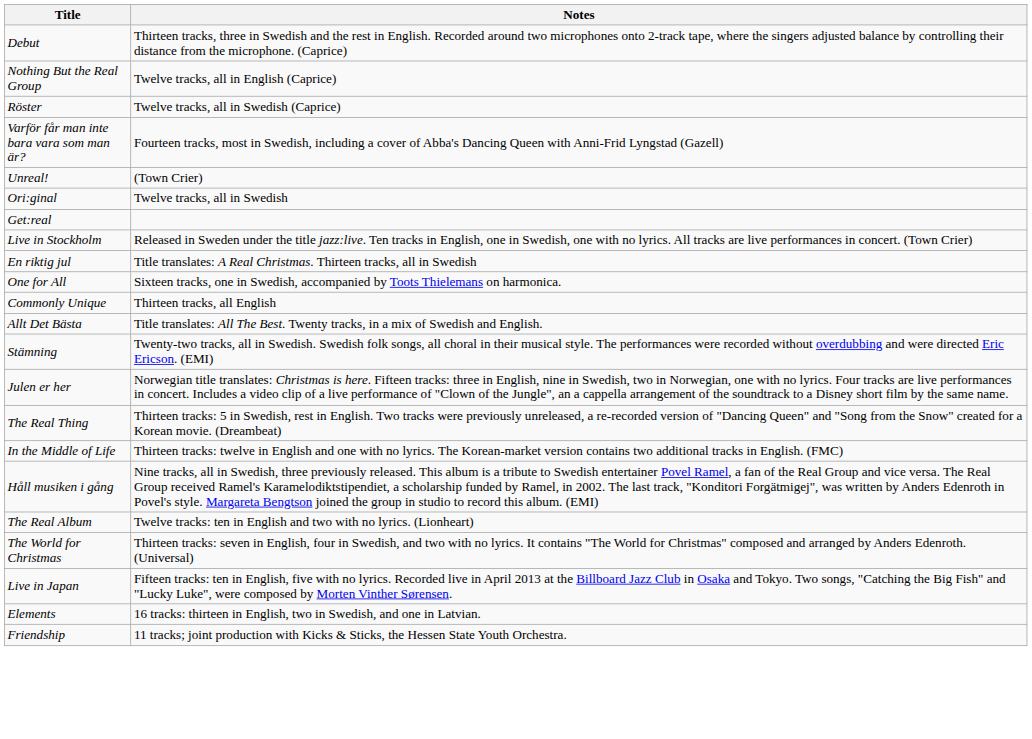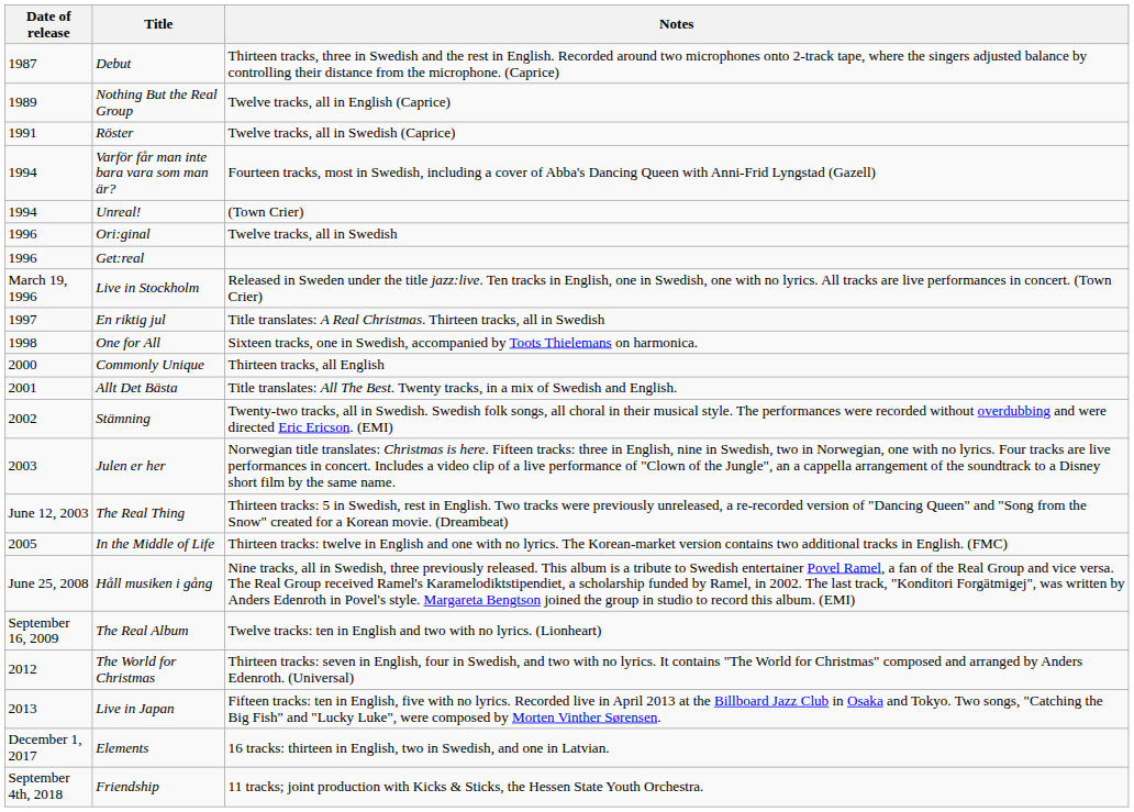+ column: Date of release | 1987 | 1989 | 1991 | 1994 | 1994 | 1996 | 1996 | March 19, 1996 | 1997 | 1998 | 2000 | 2001 | 2002 | 2003 | June 12, 2003 | 2005 | June 25, 2008 | September 16, 2009 | 2012 | 2013 | December 1, 2017 | September 4th, 2018
